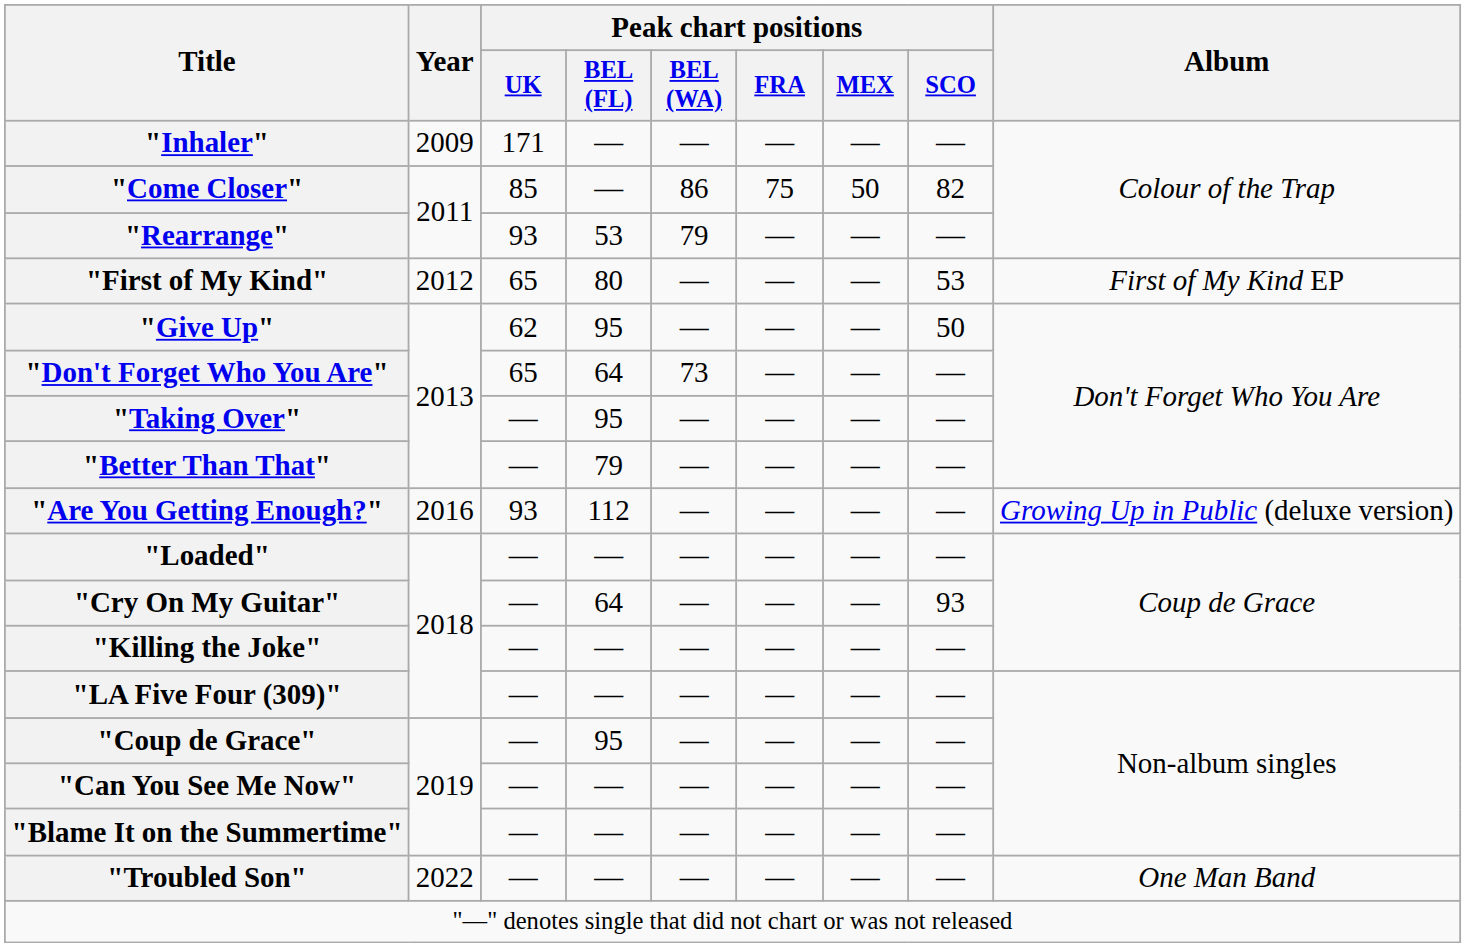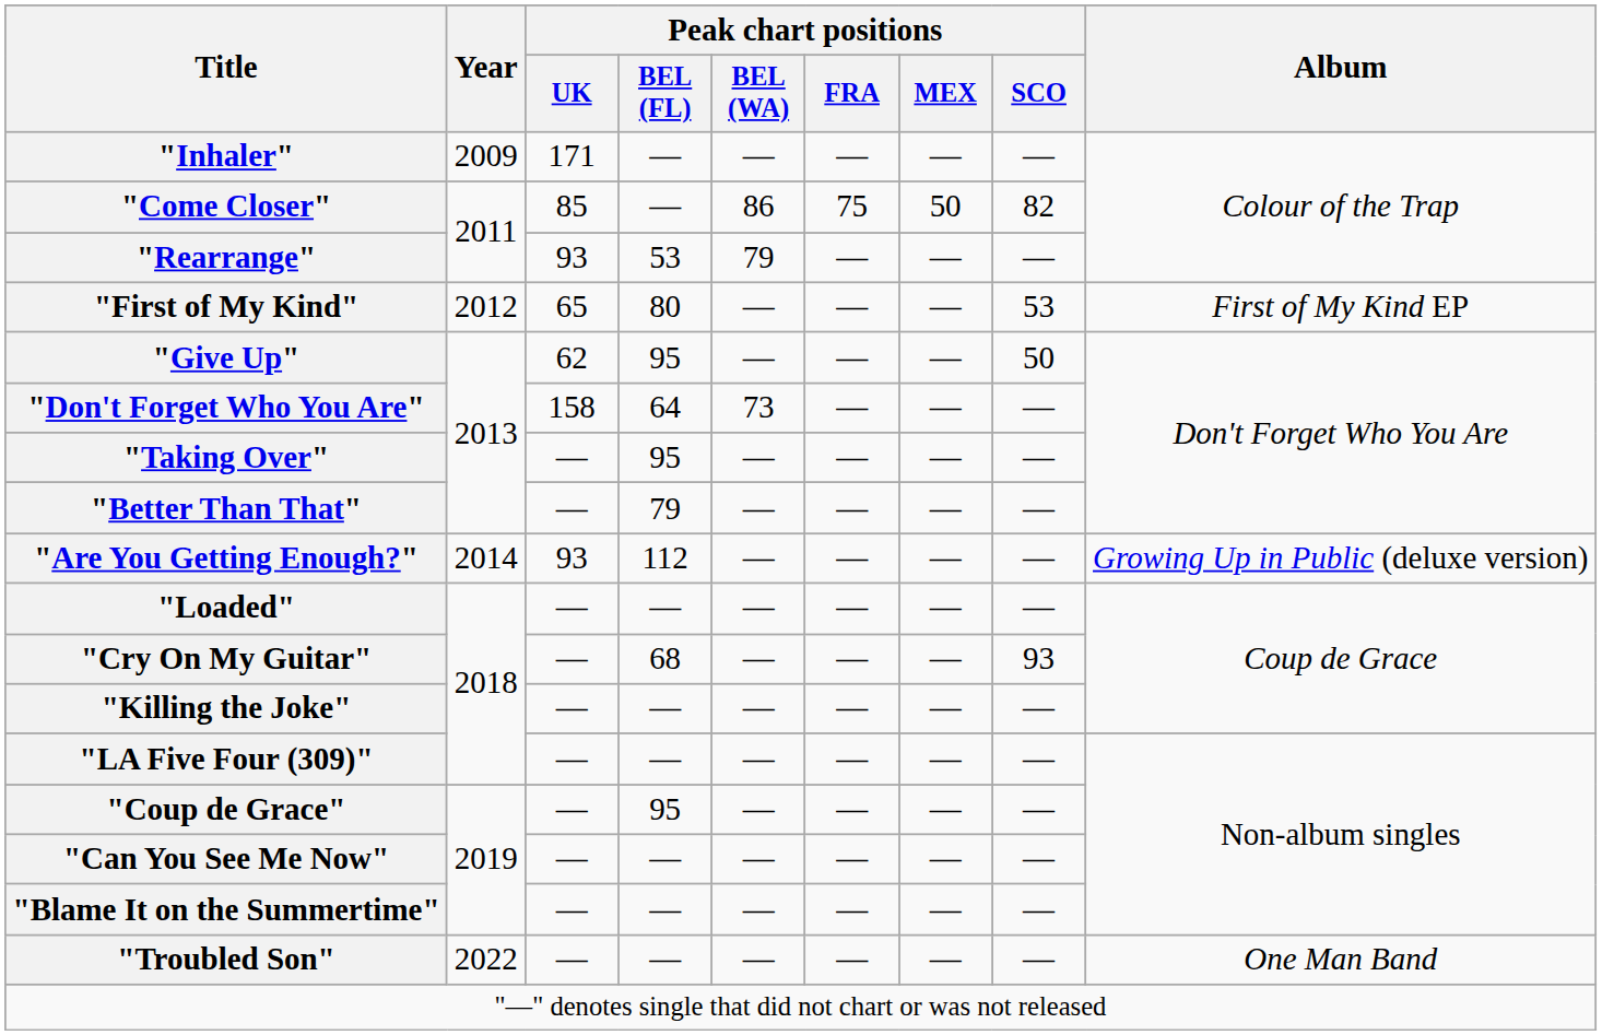"Don't Forget Who You Are" | Peak chart positions / UK: 65 -> 158
"Are You Getting Enough?" | Year: 2016 -> 2014
"Cry On My Guitar" | Peak chart positions / BEL (FL): 64 -> 68
